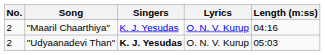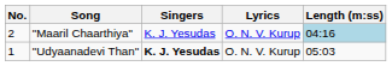"Maaril Chaarthiya" | Length (m:ss): no background -> lightblue background
"Udyaanadevi Than" | No.: 2 -> 1
